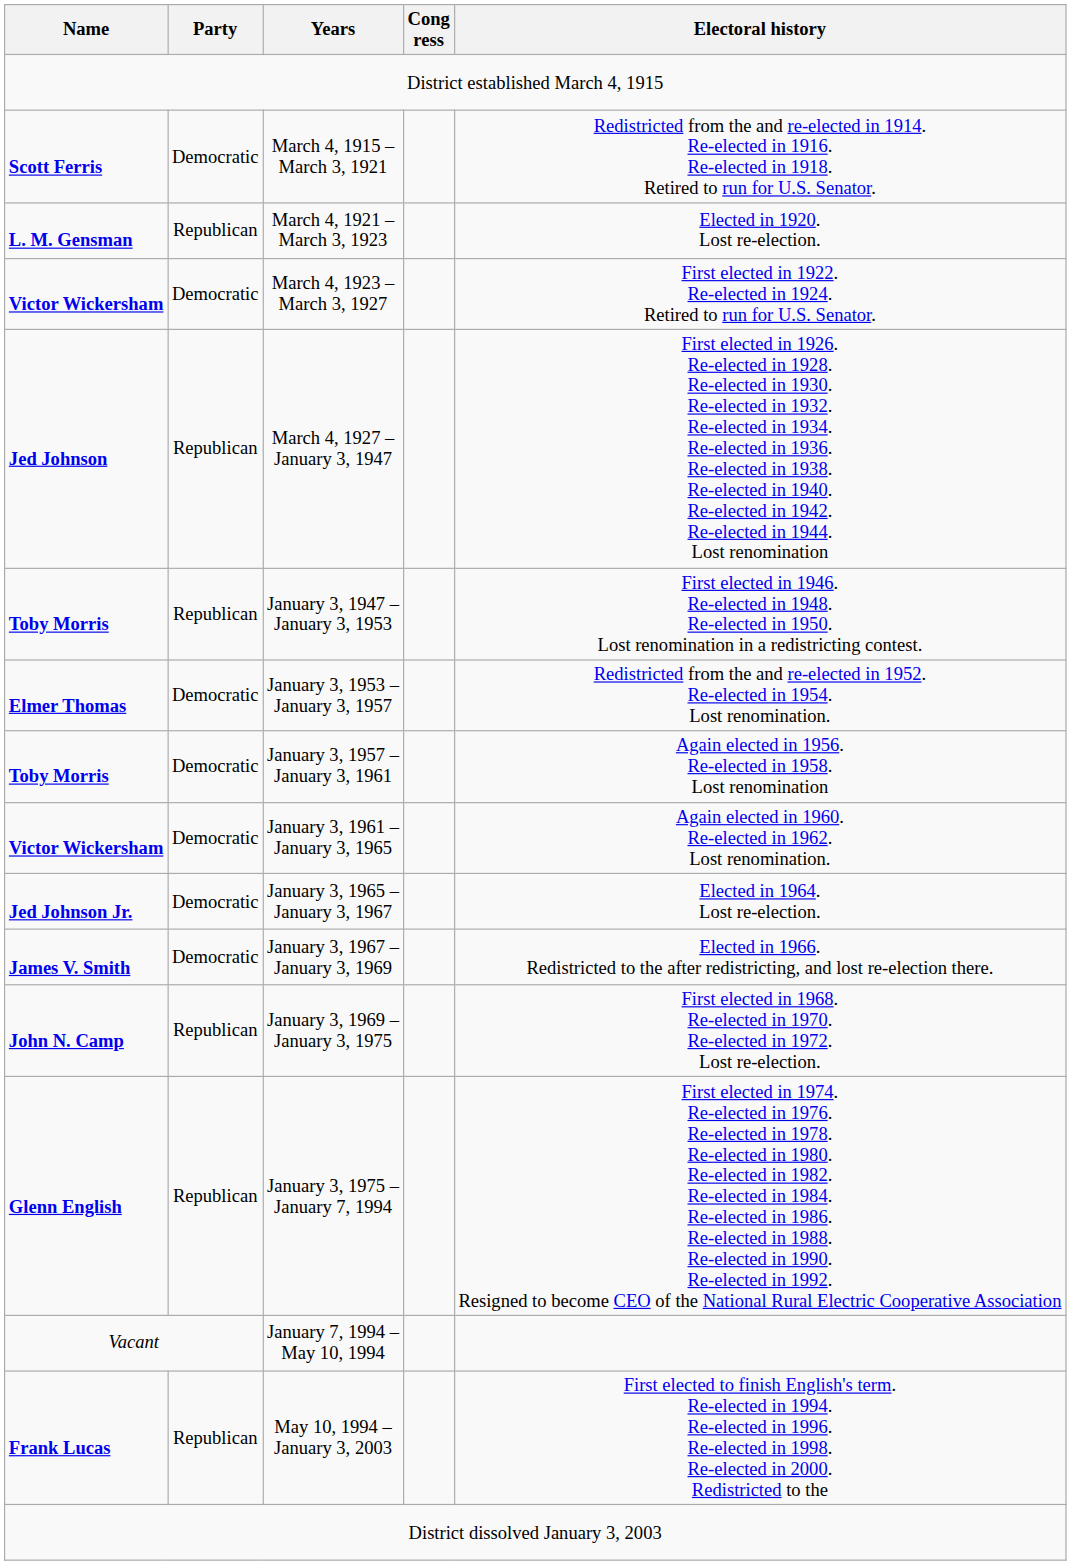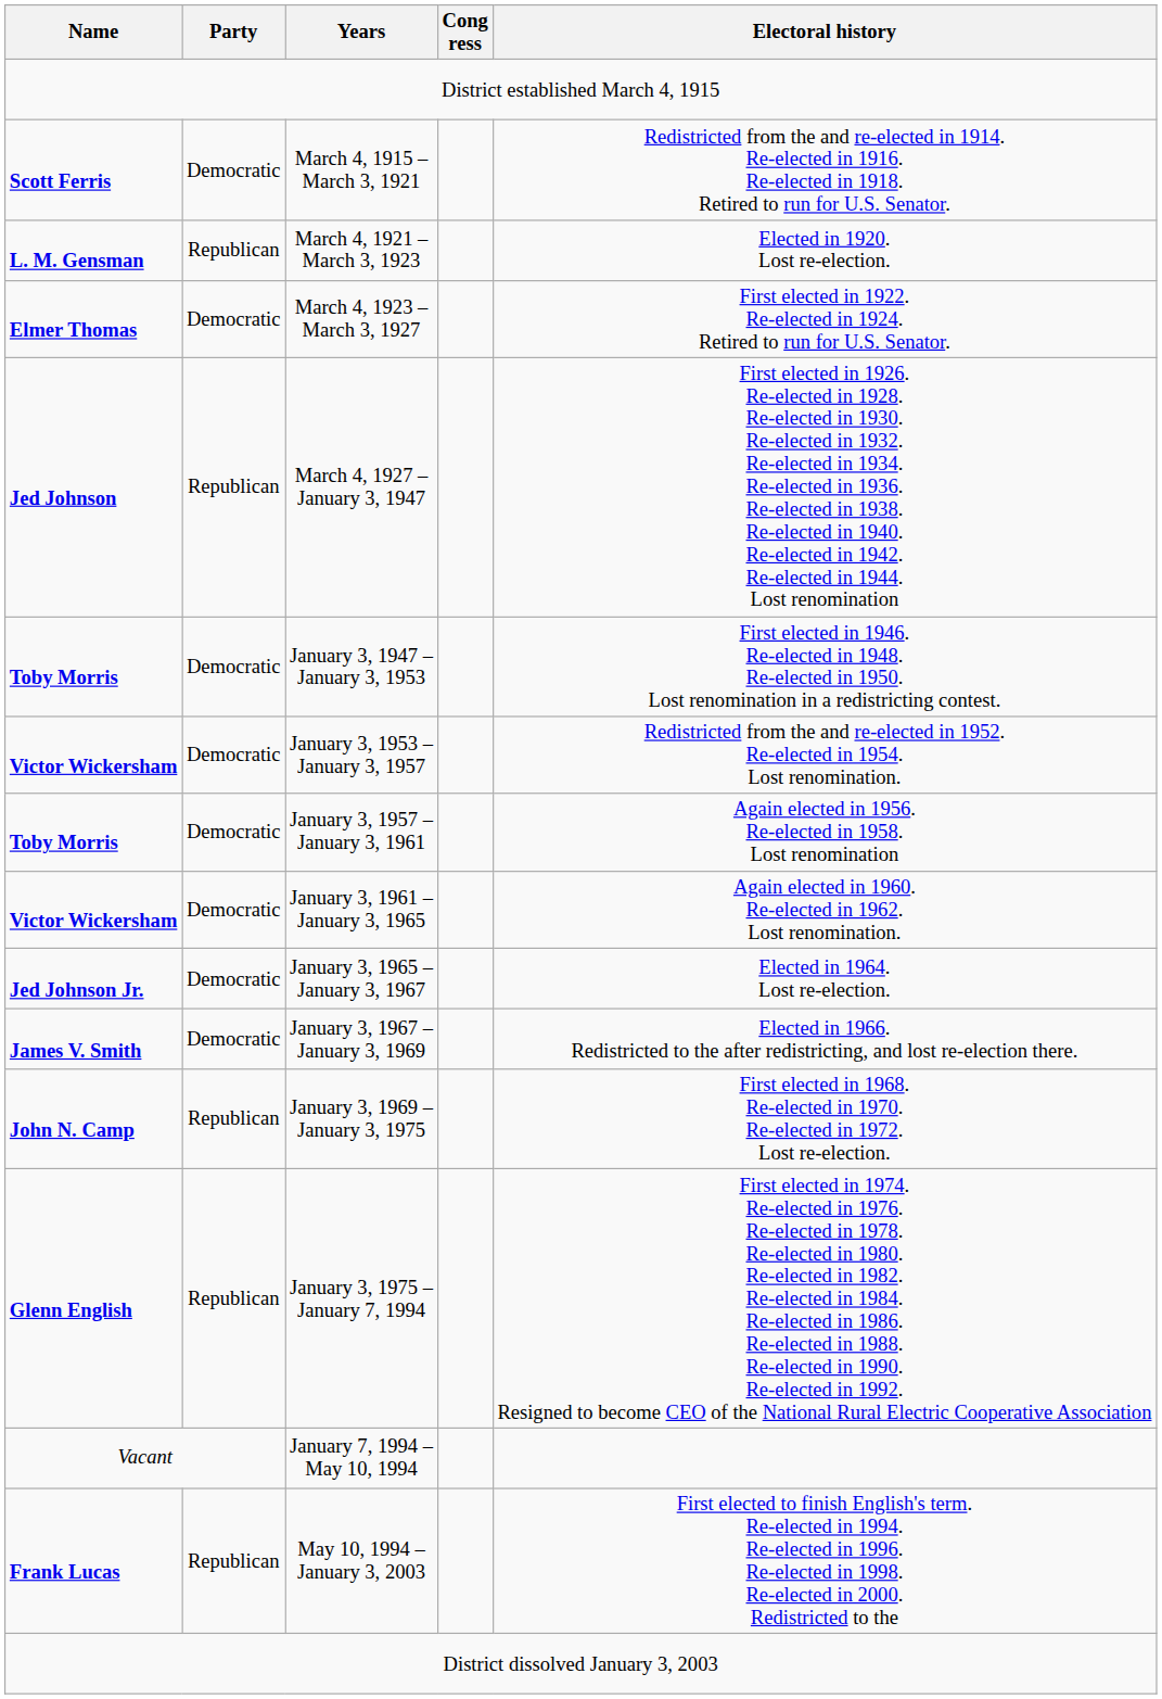March 4, 1923 – March 3, 1927 | Name: Victor Wickersham -> Elmer Thomas
January 3, 1947 – January 3, 1953 | Party: Republican -> Democratic
January 3, 1953 – January 3, 1957 | Name: Elmer Thomas -> Victor Wickersham
